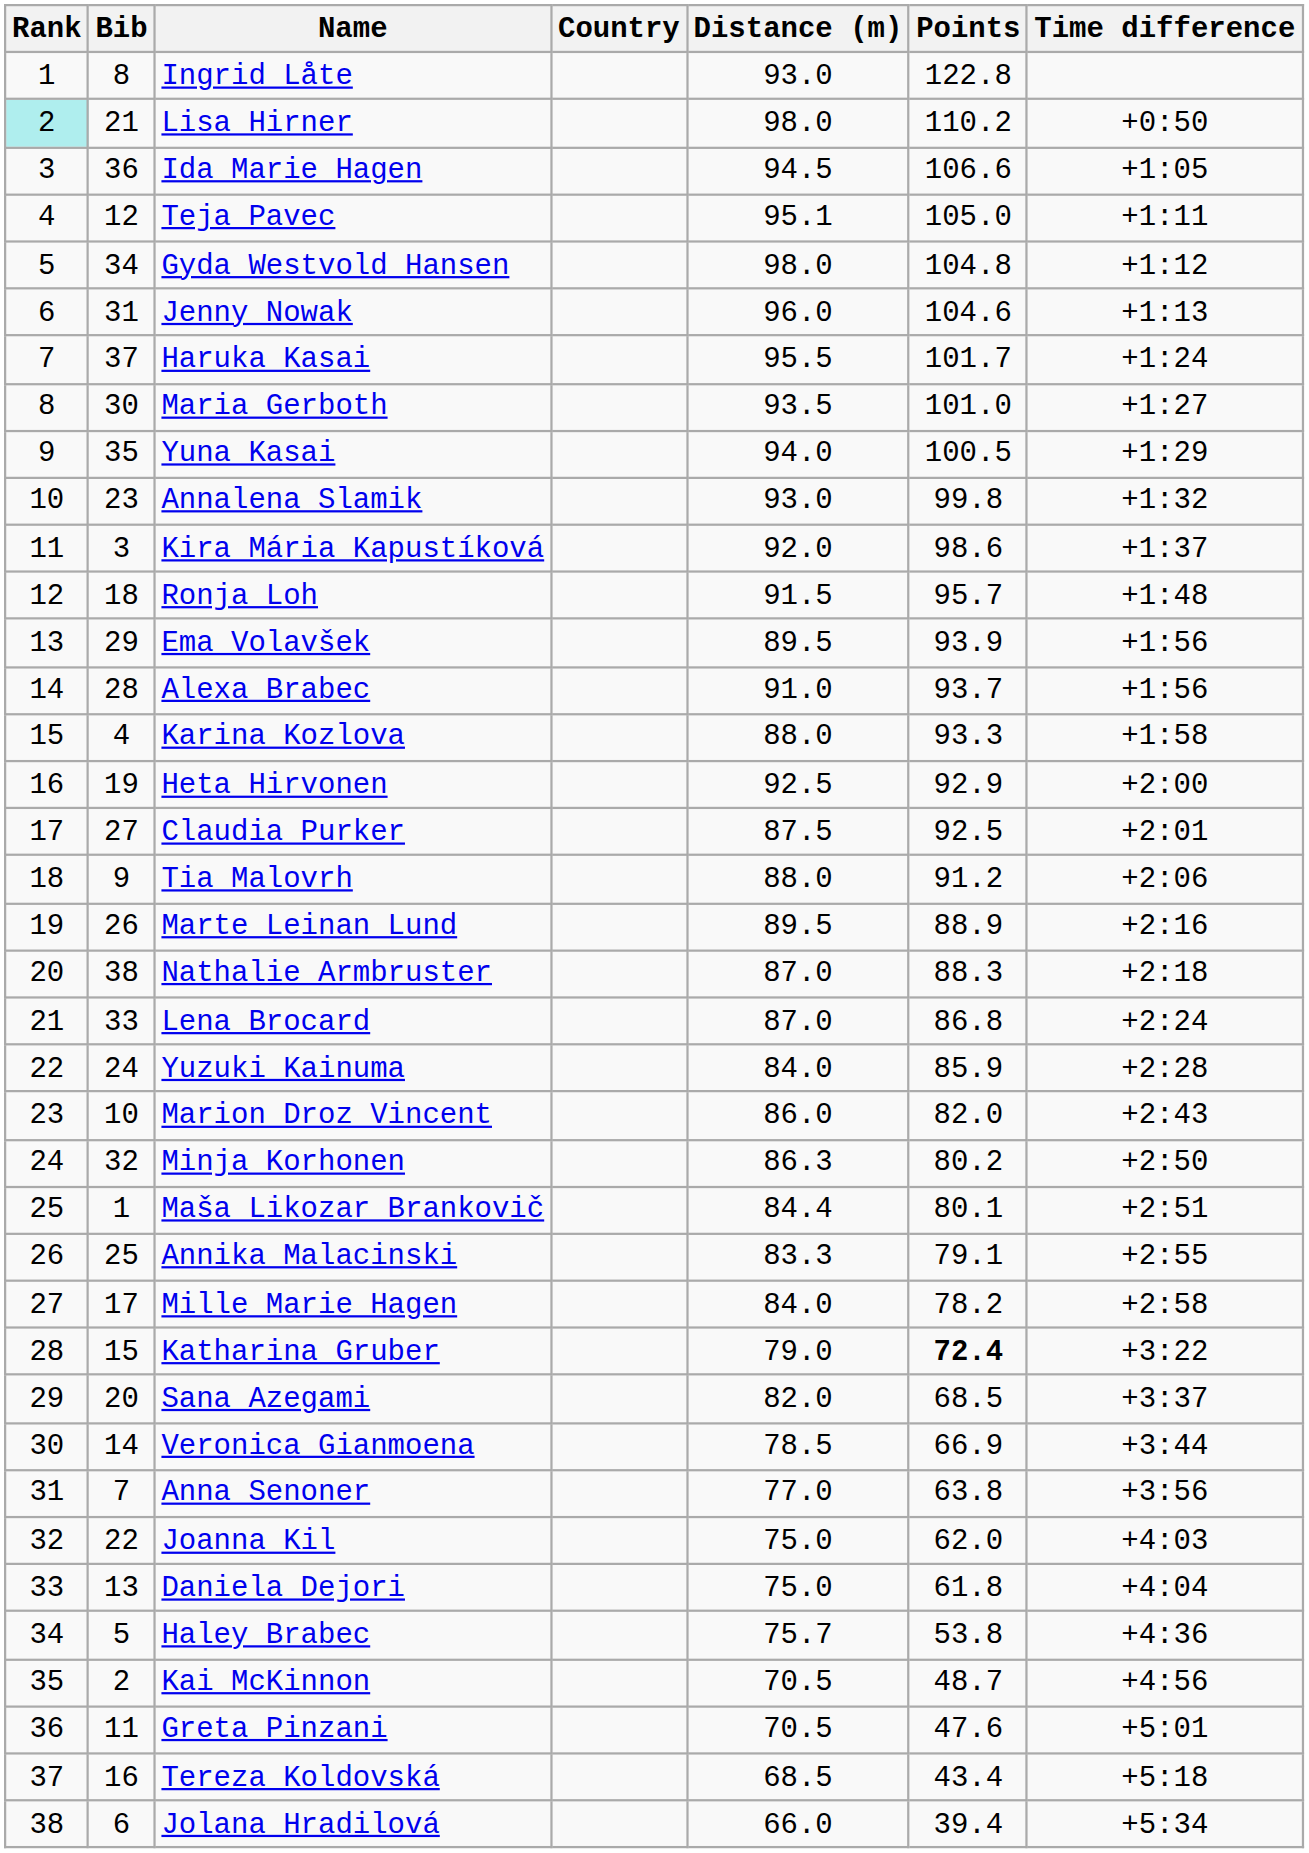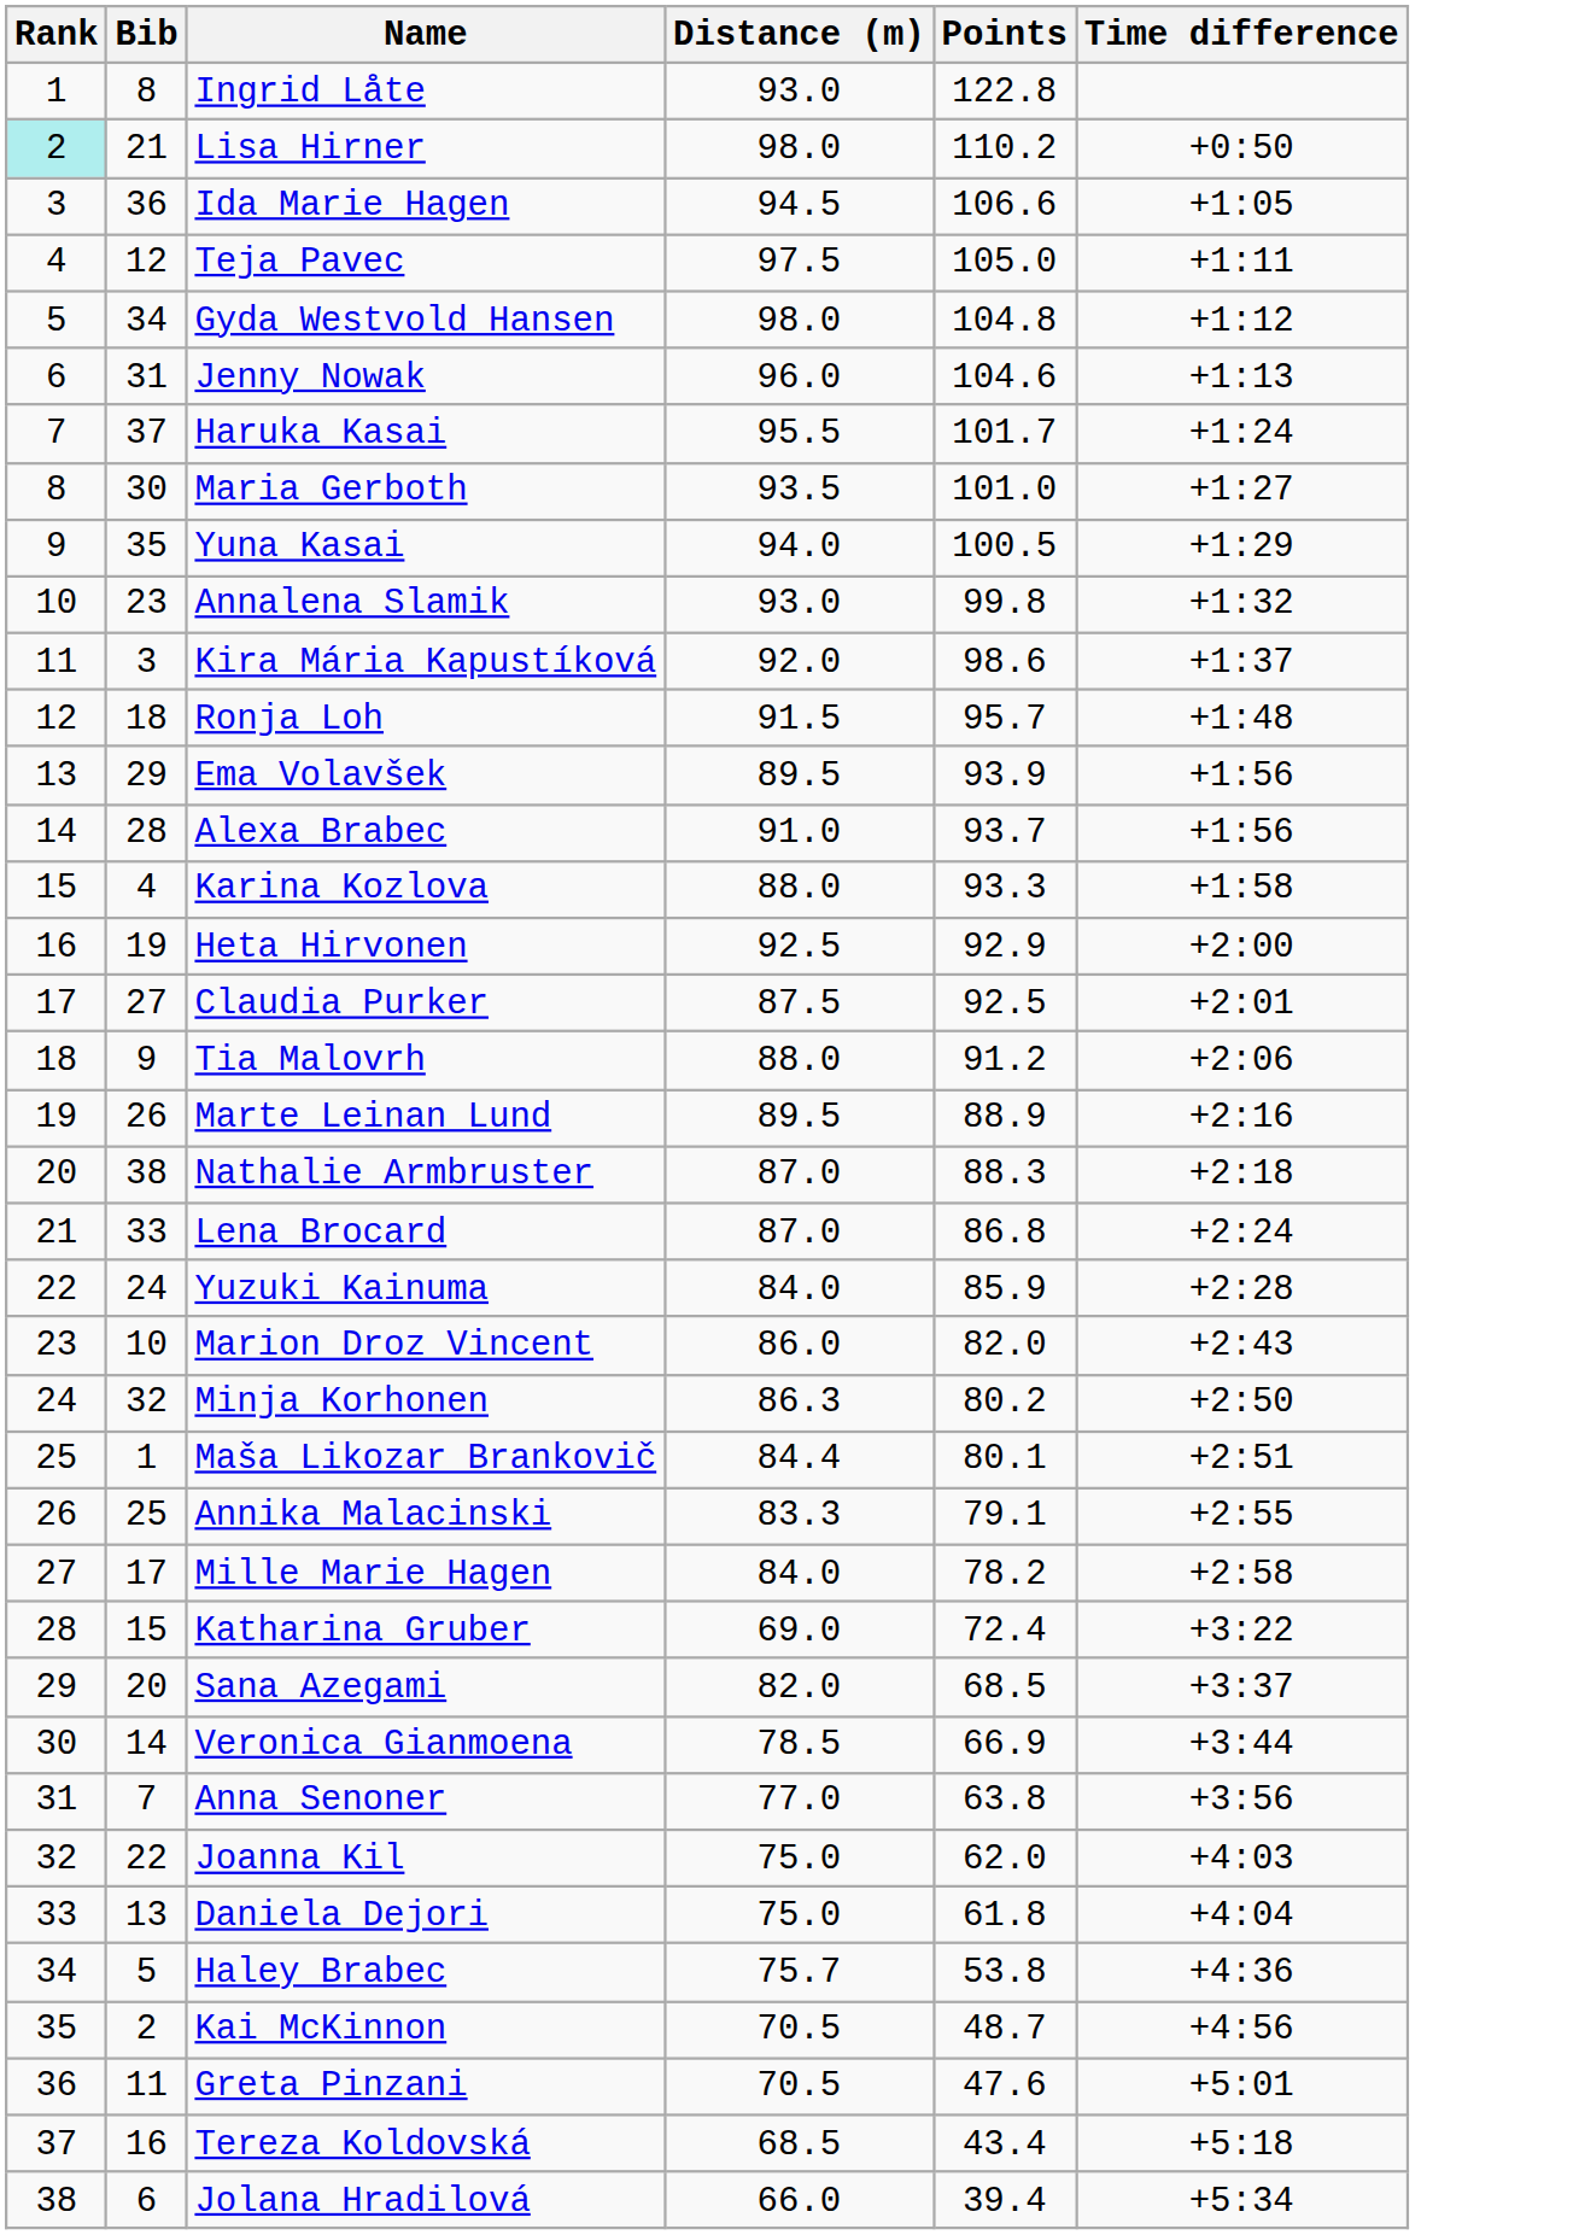- column: Country
Teja Pavec | Distance (m): 95.1 -> 97.5
Katharina Gruber | Distance (m): 79.0 -> 69.0
Katharina Gruber | Points: bold -> normal
